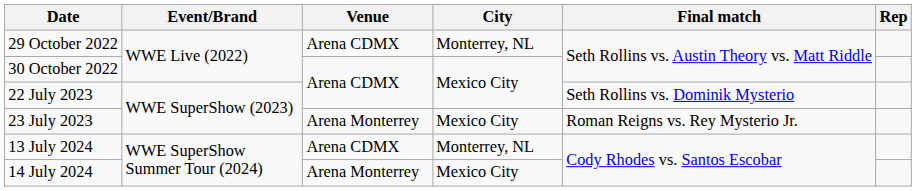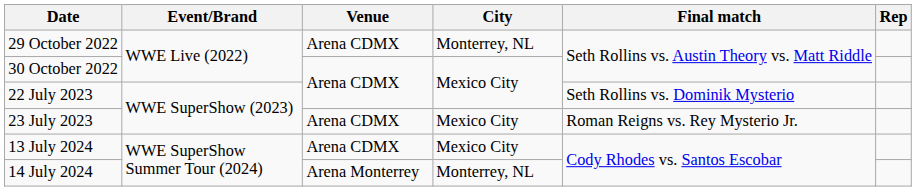23 July 2023 | Venue: Arena Monterrey -> Arena CDMX
13 July 2024 | City: Monterrey, NL -> Mexico City
14 July 2024 | City: Mexico City -> Monterrey, NL
